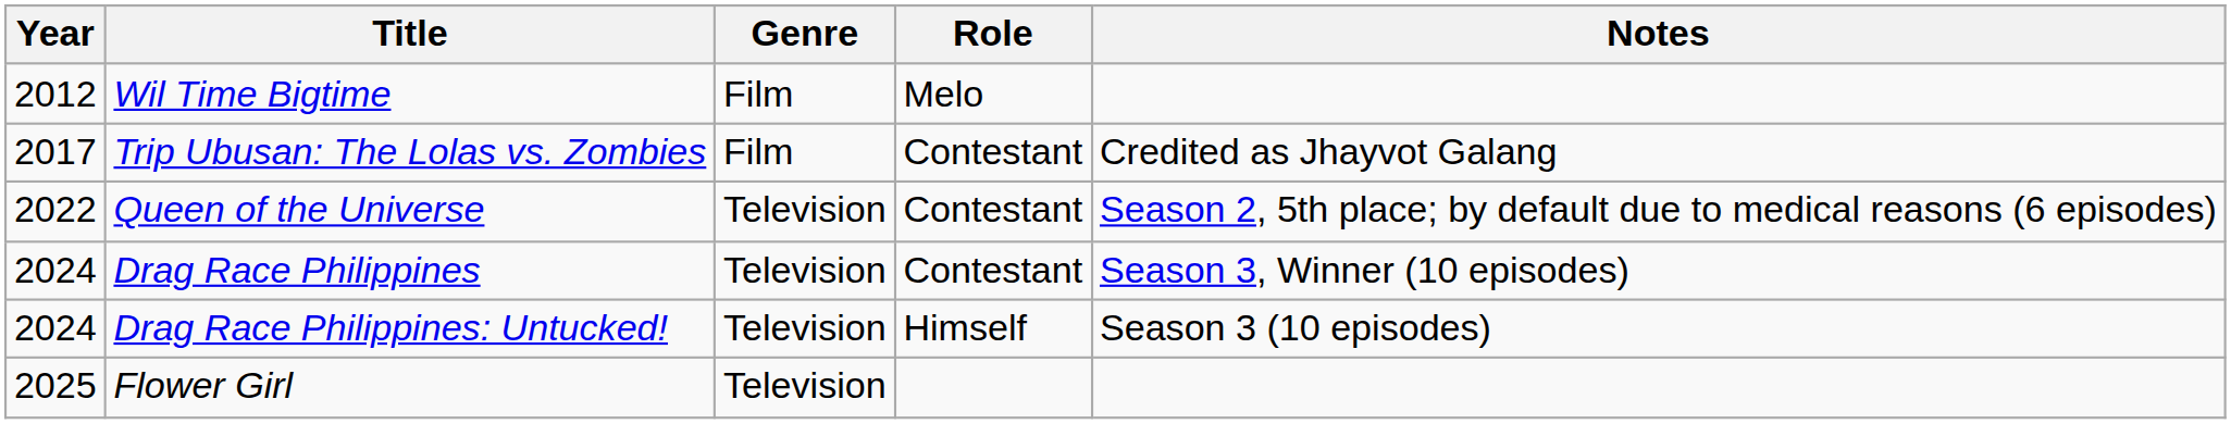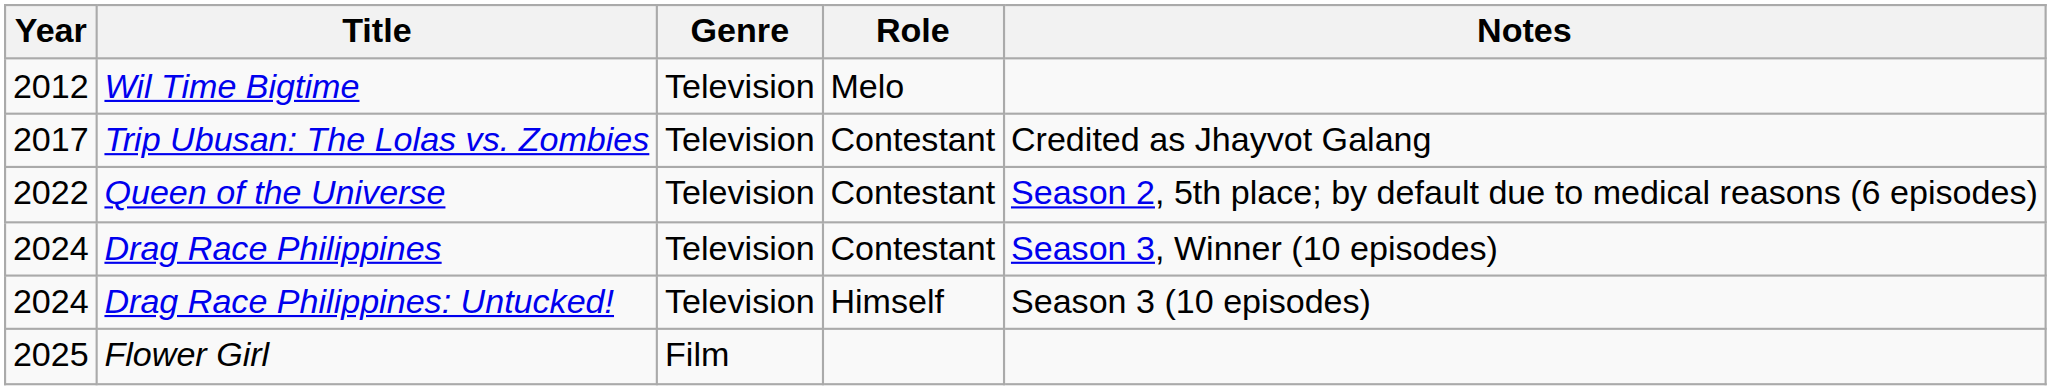Wil Time Bigtime | Genre: Film -> Television
Trip Ubusan: The Lolas vs. Zombies | Genre: Film -> Television
Flower Girl | Genre: Television -> Film
